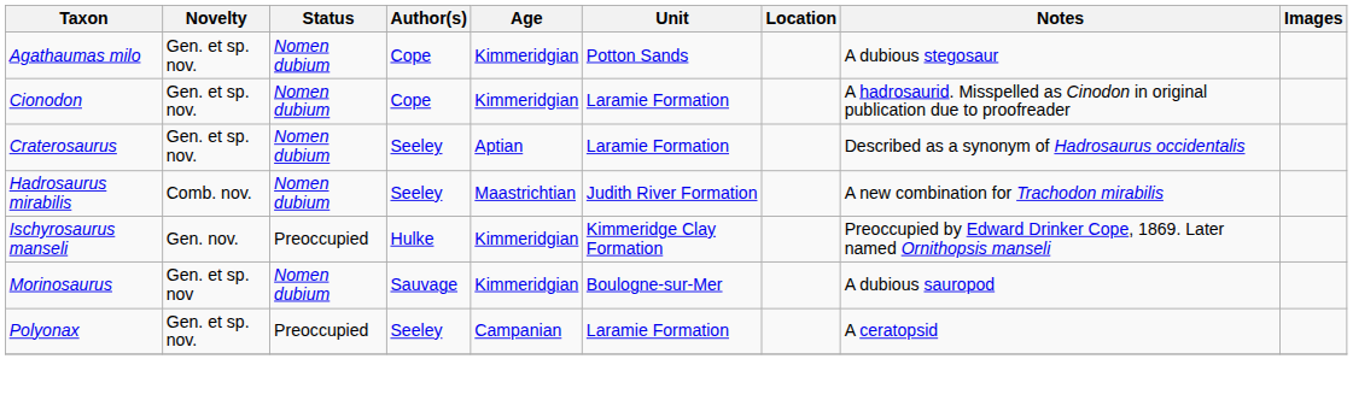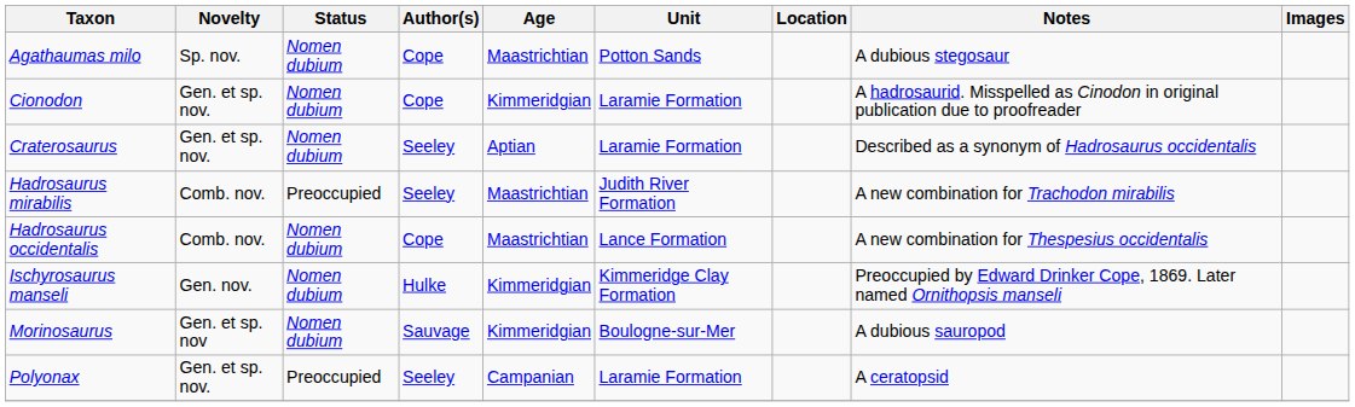Agathaumas milo | Novelty: Gen. et sp. nov. -> Sp. nov.
Agathaumas milo | Age: Kimmeridgian -> Maastrichtian
Hadrosaurus mirabilis | Status: Nomen dubium -> Preoccupied
+ row: Hadrosaurus occidentalis | Comb. nov. | Nomen dubium | Cope | Maastrichtian | Lance Formation | A new combination for Thespesius occidentalis
Ischyrosaurus manseli | Status: Preoccupied -> Nomen dubium
